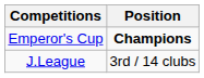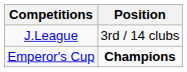rows swapped: J.League <-> Emperor's Cup
